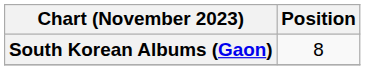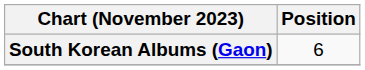South Korean Albums (Gaon) | Position: 8 -> 6
